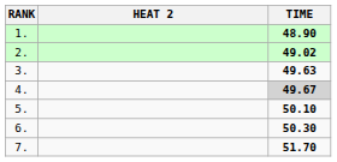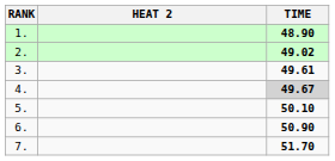3. | TIME: 49.63 -> 49.61
6. | TIME: 50.30 -> 50.90
